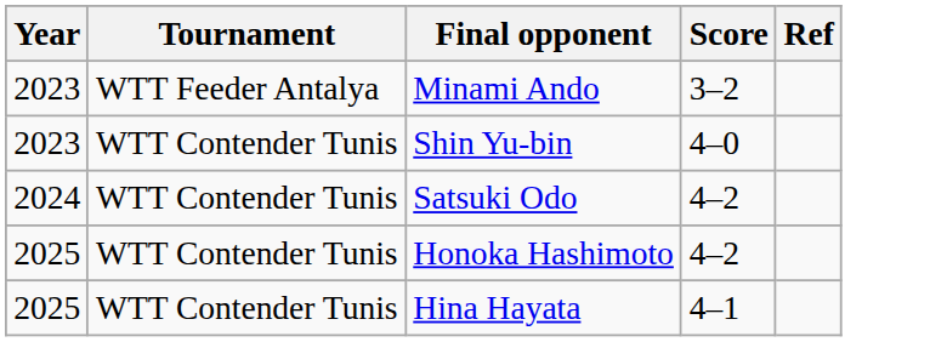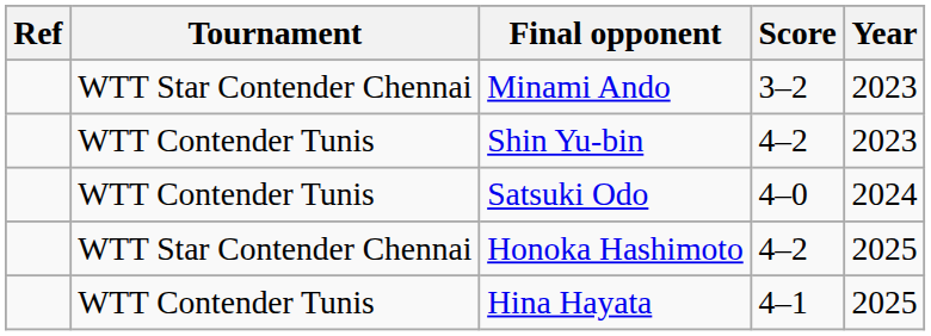columns swapped: Year <-> Ref
Minami Ando | Tournament: WTT Feeder Antalya -> WTT Star Contender Chennai
Shin Yu-bin | Score: 4–0 -> 4–2
Satsuki Odo | Score: 4–2 -> 4–0
Honoka Hashimoto | Tournament: WTT Contender Tunis -> WTT Star Contender Chennai
